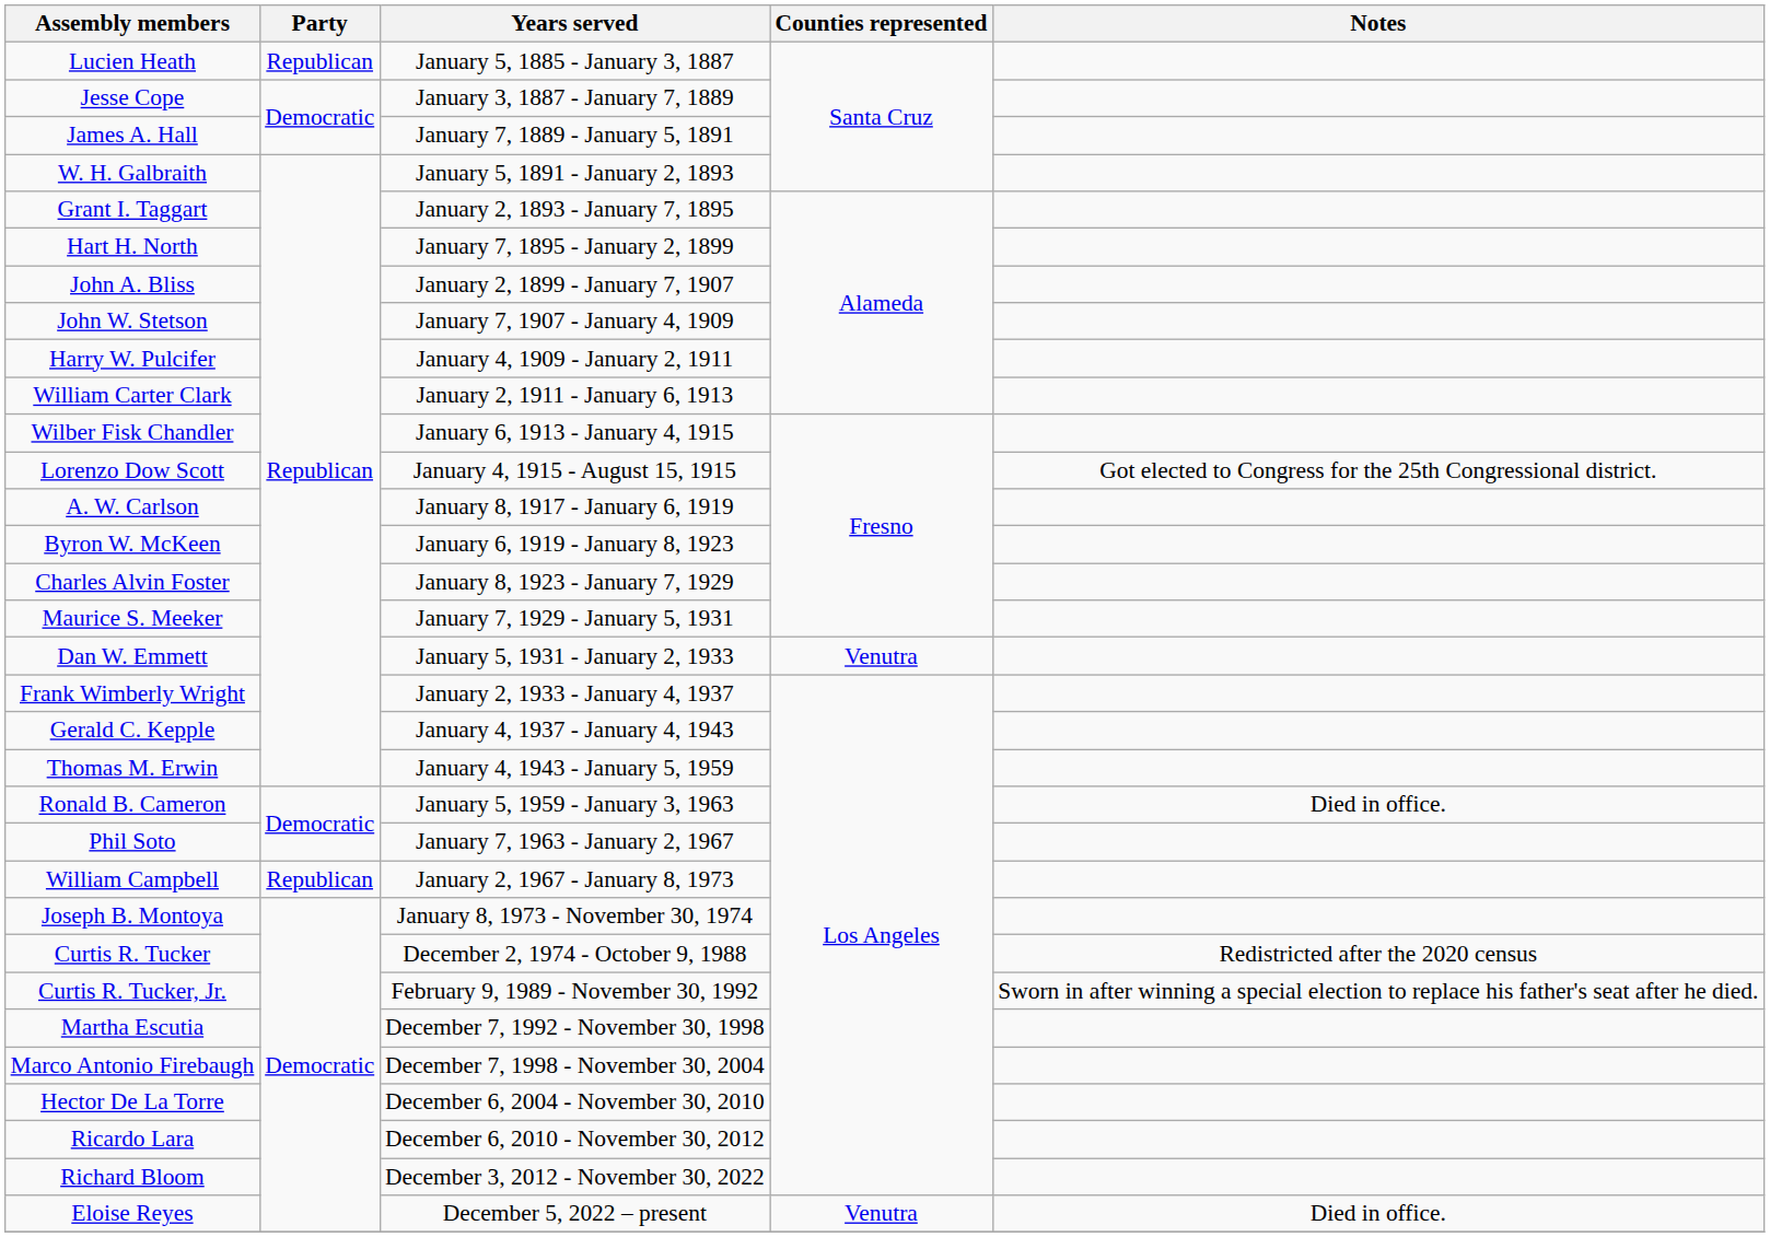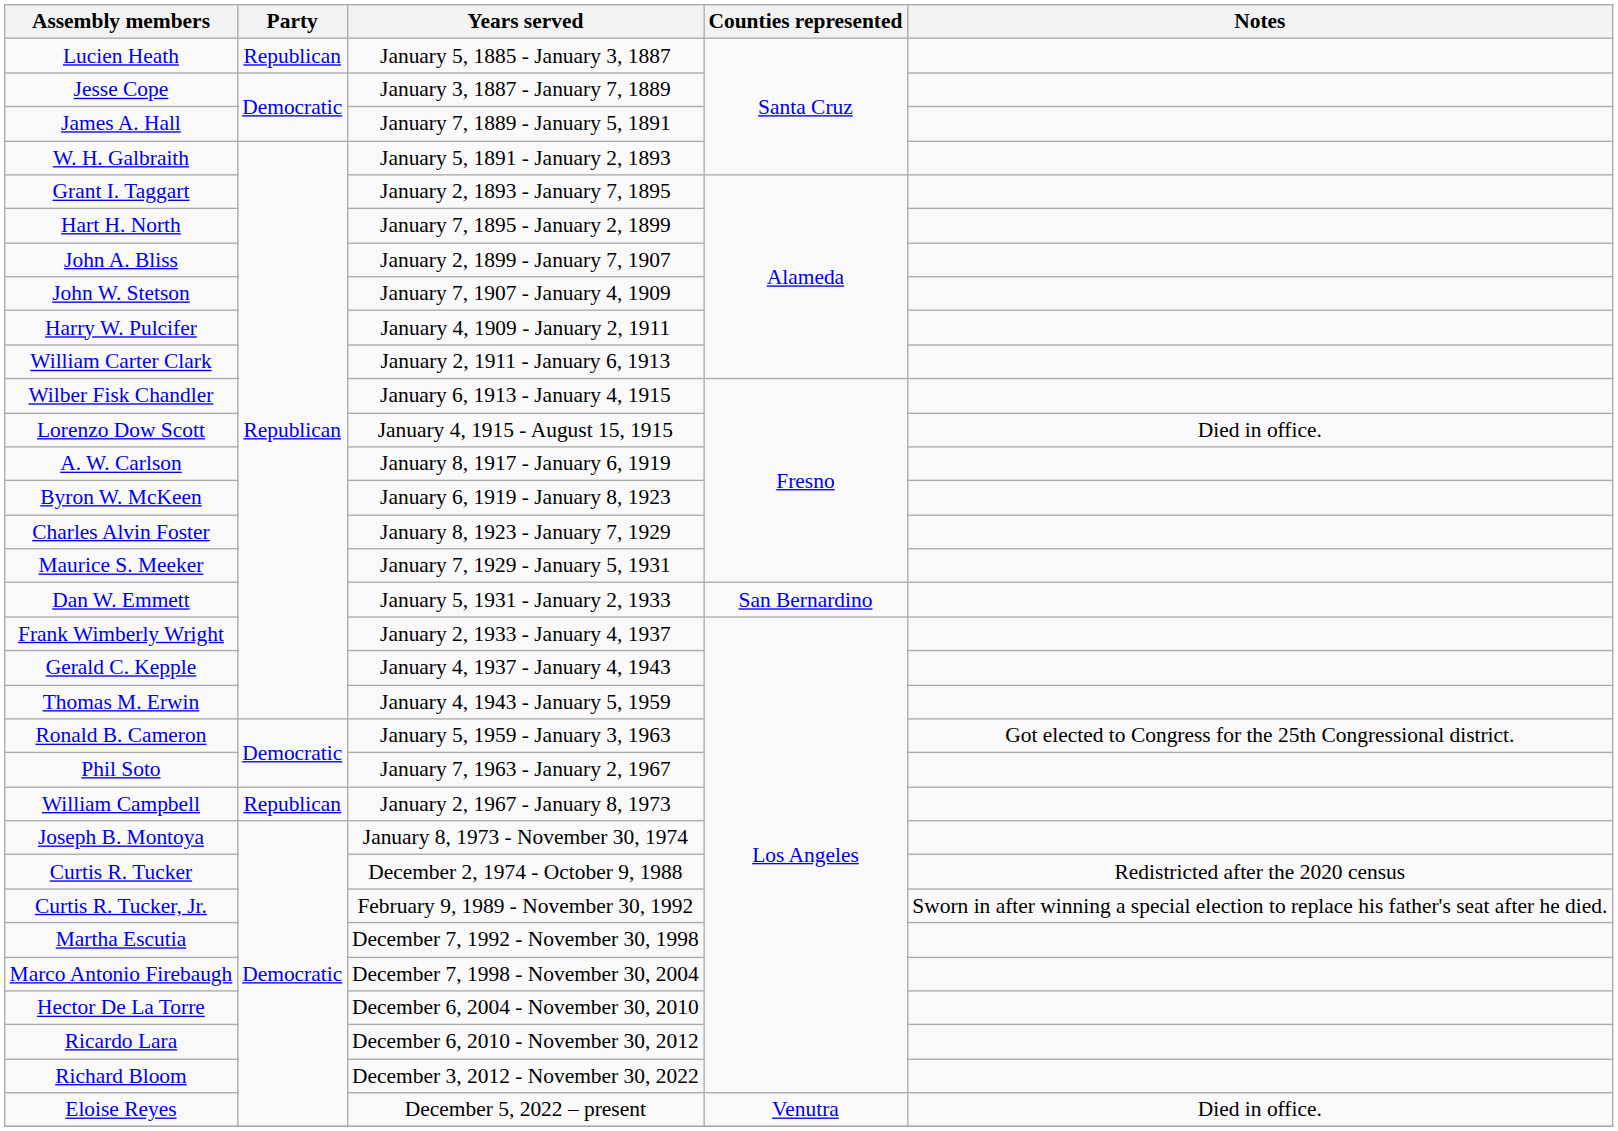Lorenzo Dow Scott | Notes: Got elected to Congress for the 25th Congressional district. -> Died in office.
Dan W. Emmett | Counties represented: Venutra -> San Bernardino
Ronald B. Cameron | Notes: Died in office. -> Got elected to Congress for the 25th Congressional district.
